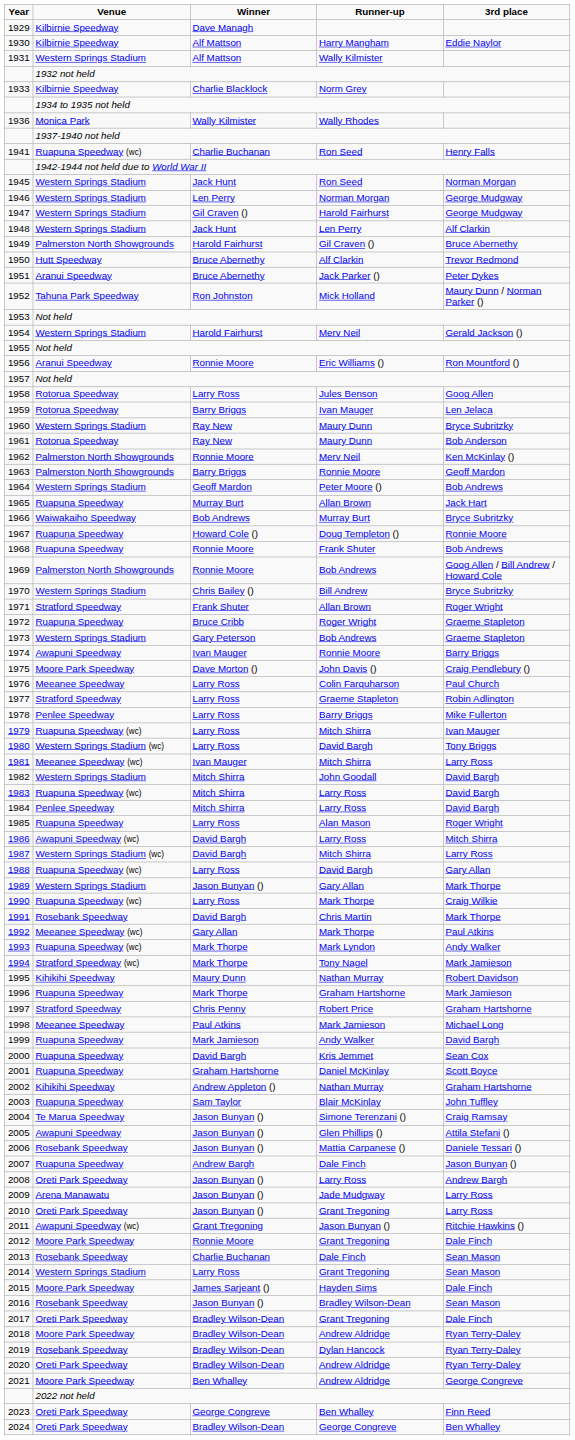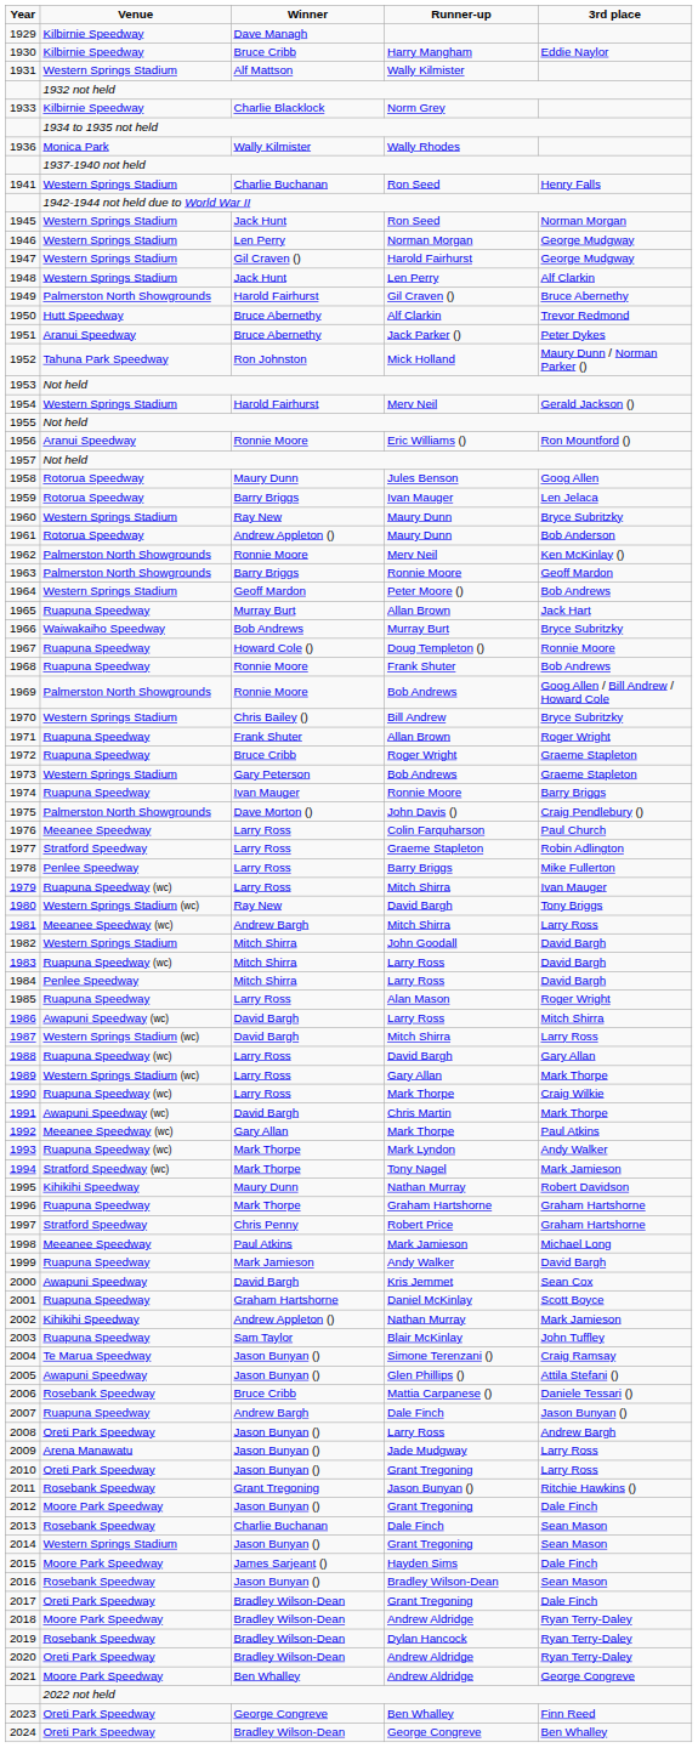1930 | Winner: Alf Mattson -> Bruce Cribb
1941 | Venue: Ruapuna Speedway (wc) -> Western Springs Stadium
1958 | Winner: Larry Ross -> Maury Dunn
1961 | Winner: Ray New -> Andrew Appleton ()
1971 | Venue: Stratford Speedway -> Ruapuna Speedway
1974 | Venue: Awapuni Speedway -> Ruapuna Speedway
1975 | Venue: Moore Park Speedway -> Palmerston North Showgrounds
1980 | Winner: Larry Ross -> Ray New
1981 | Winner: Ivan Mauger -> Andrew Bargh
1989 | Venue: Western Springs Stadium -> Western Springs Stadium (wc)
1989 | Winner: Jason Bunyan () -> Larry Ross
1991 | Venue: Rosebank Speedway -> Awapuni Speedway (wc)
1996 | 3rd place: Mark Jamieson -> Graham Hartshorne
2000 | Venue: Ruapuna Speedway -> Awapuni Speedway
2002 | 3rd place: Graham Hartshorne -> Mark Jamieson
2006 | Winner: Jason Bunyan () -> Bruce Cribb
2011 | Venue: Awapuni Speedway (wc) -> Rosebank Speedway
2012 | Winner: Ronnie Moore -> Jason Bunyan ()
2014 | Winner: Larry Ross -> Jason Bunyan ()
